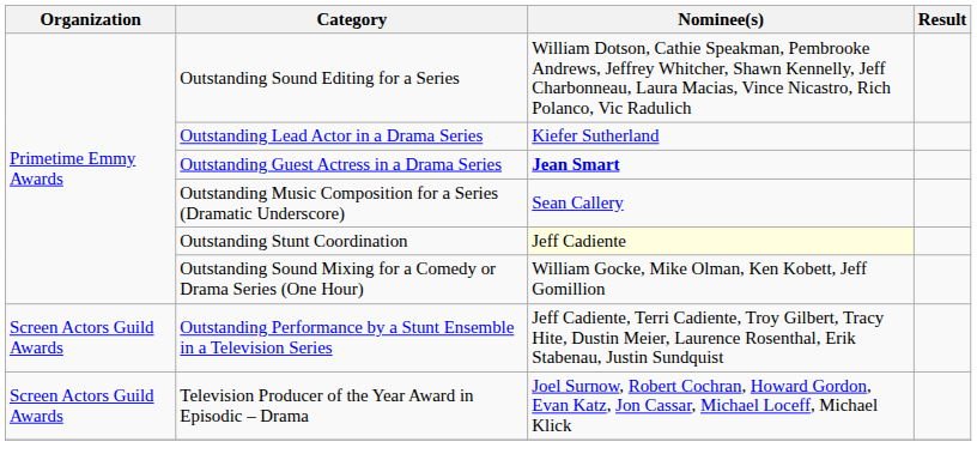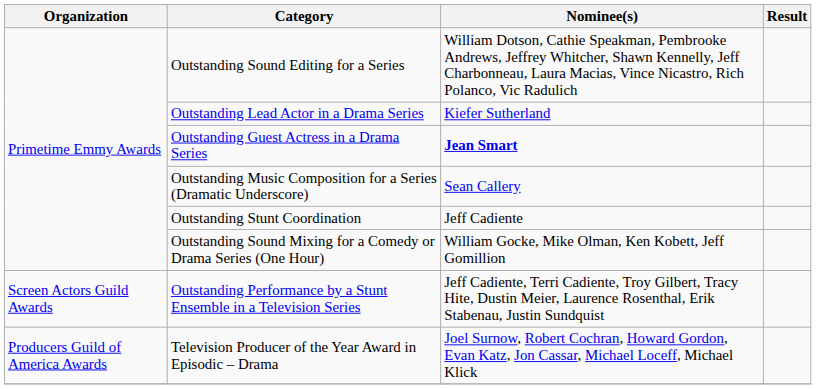Outstanding Stunt Coordination | Nominee(s): lightyellow background -> no background
Television Producer of the Year Award in Episodic – Drama | Organization: Screen Actors Guild Awards -> Producers Guild of America Awards
